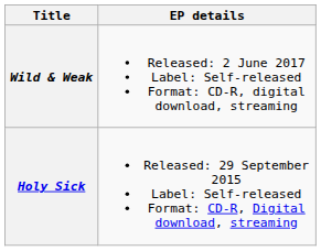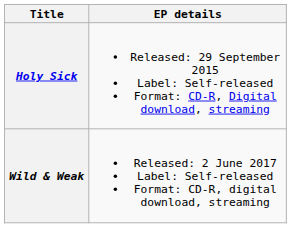rows swapped: Holy Sick <-> Wild & Weak
